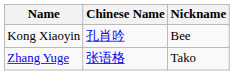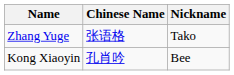rows swapped: Kong Xiaoyin <-> Zhang Yuge
